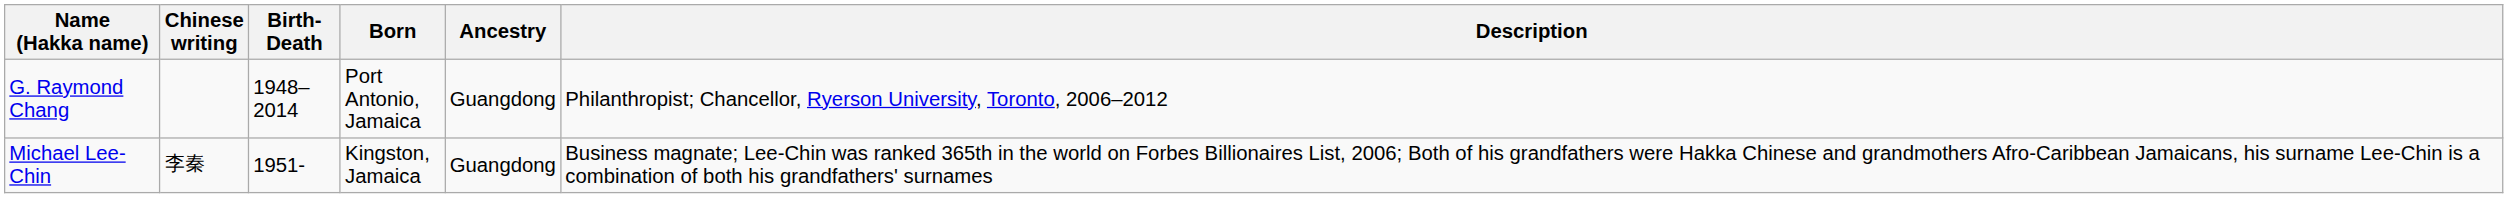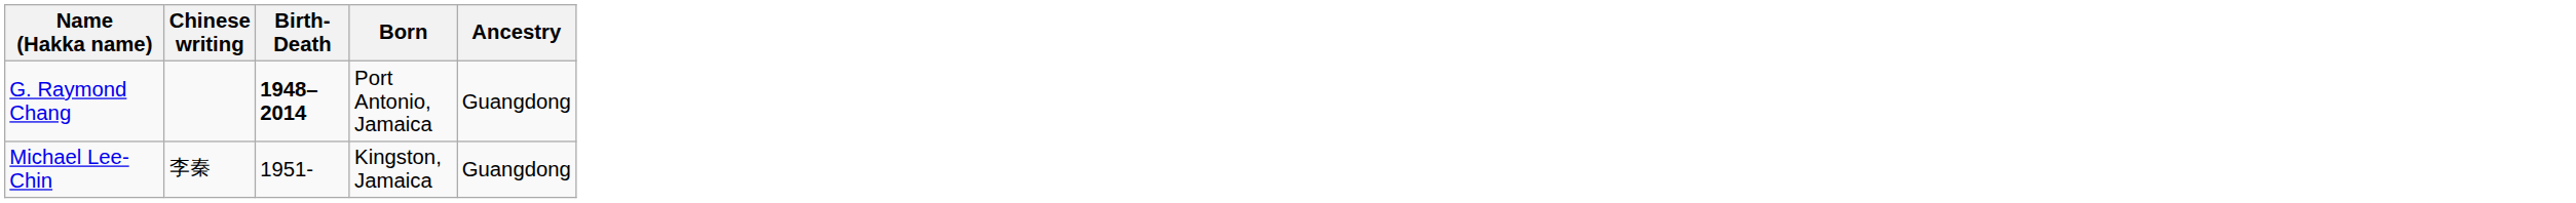- column: Description | Philanthropist; Chancellor, Ryerson University, Toronto, 2006–2012 | Business magnate; Lee-Chin was ranked 365th in the world on Forbes Billionaires List, 2006; Both of his grandfathers were Hakka Chinese and grandmothers Afro-Caribbean Jamaicans, his surname Lee-Chin is a combination of both his grandfathers' surnames
G. Raymond Chang | Birth-Death: normal -> bold
